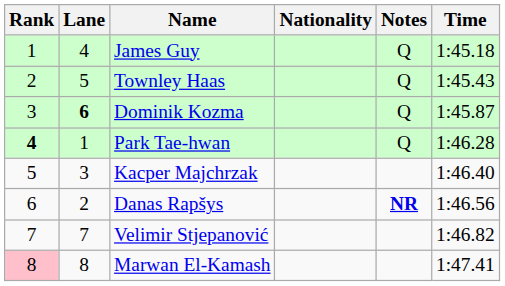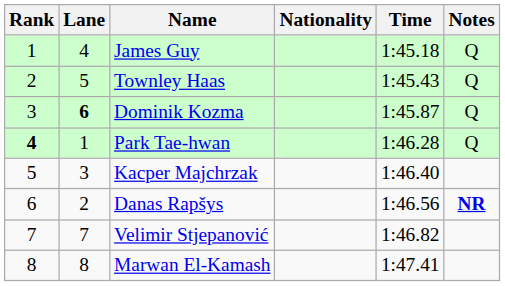columns swapped: Time <-> Notes
Marwan El-Kamash | Rank: pink background -> no background
